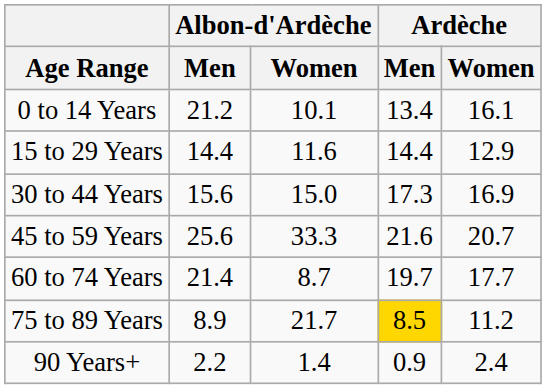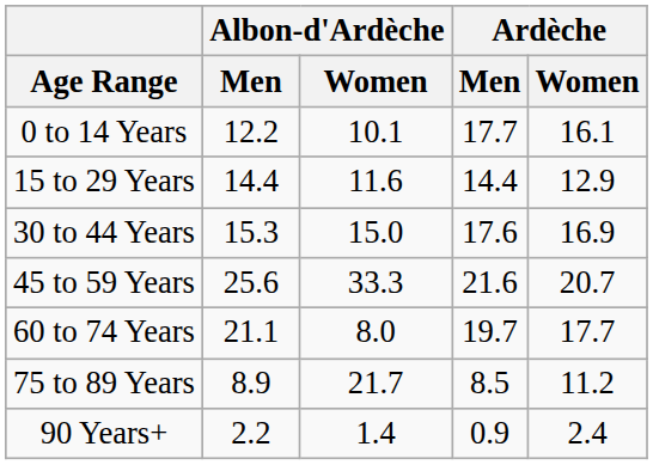0 to 14 Years | Albon-d'Ardèche / Men: 21.2 -> 12.2
0 to 14 Years | Ardèche / Men: 13.4 -> 17.7
30 to 44 Years | Albon-d'Ardèche / Men: 15.6 -> 15.3
30 to 44 Years | Ardèche / Men: 17.3 -> 17.6
60 to 74 Years | Albon-d'Ardèche / Men: 21.4 -> 21.1
60 to 74 Years | Albon-d'Ardèche / Women: 8.7 -> 8.0
75 to 89 Years | Ardèche / Men: gold background -> no background
